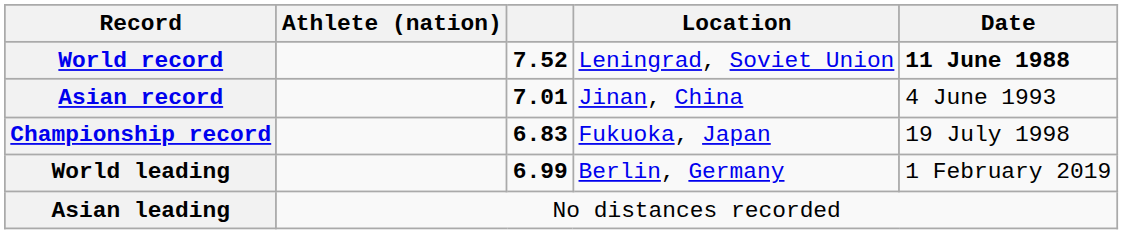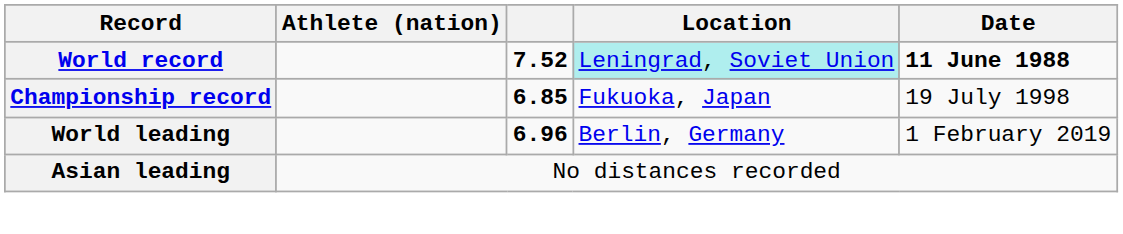World record | Location: no background -> paleturquoise background
- row: Asian record | 7.01 | Jinan, China | 4 June 1993
Championship record | column 3: 6.83 -> 6.85
World leading | column 3: 6.99 -> 6.96
